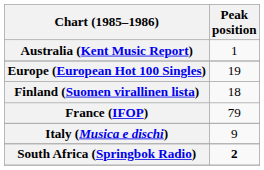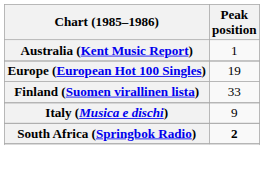Finland (Suomen virallinen lista) | Peak position: 18 -> 33
- row: France (IFOP) | 79
